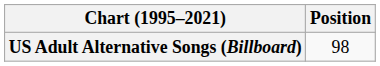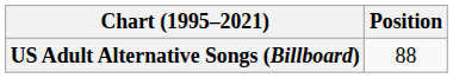US Adult Alternative Songs (Billboard) | Position: 98 -> 88
